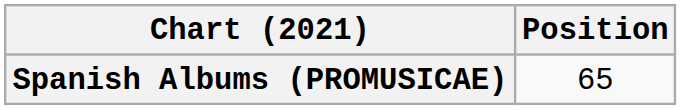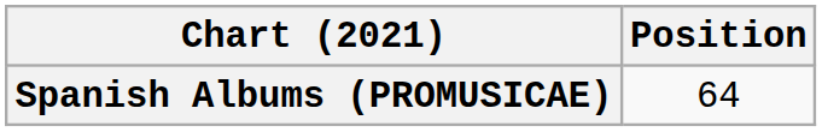Spanish Albums (PROMUSICAE) | Position: 65 -> 64
